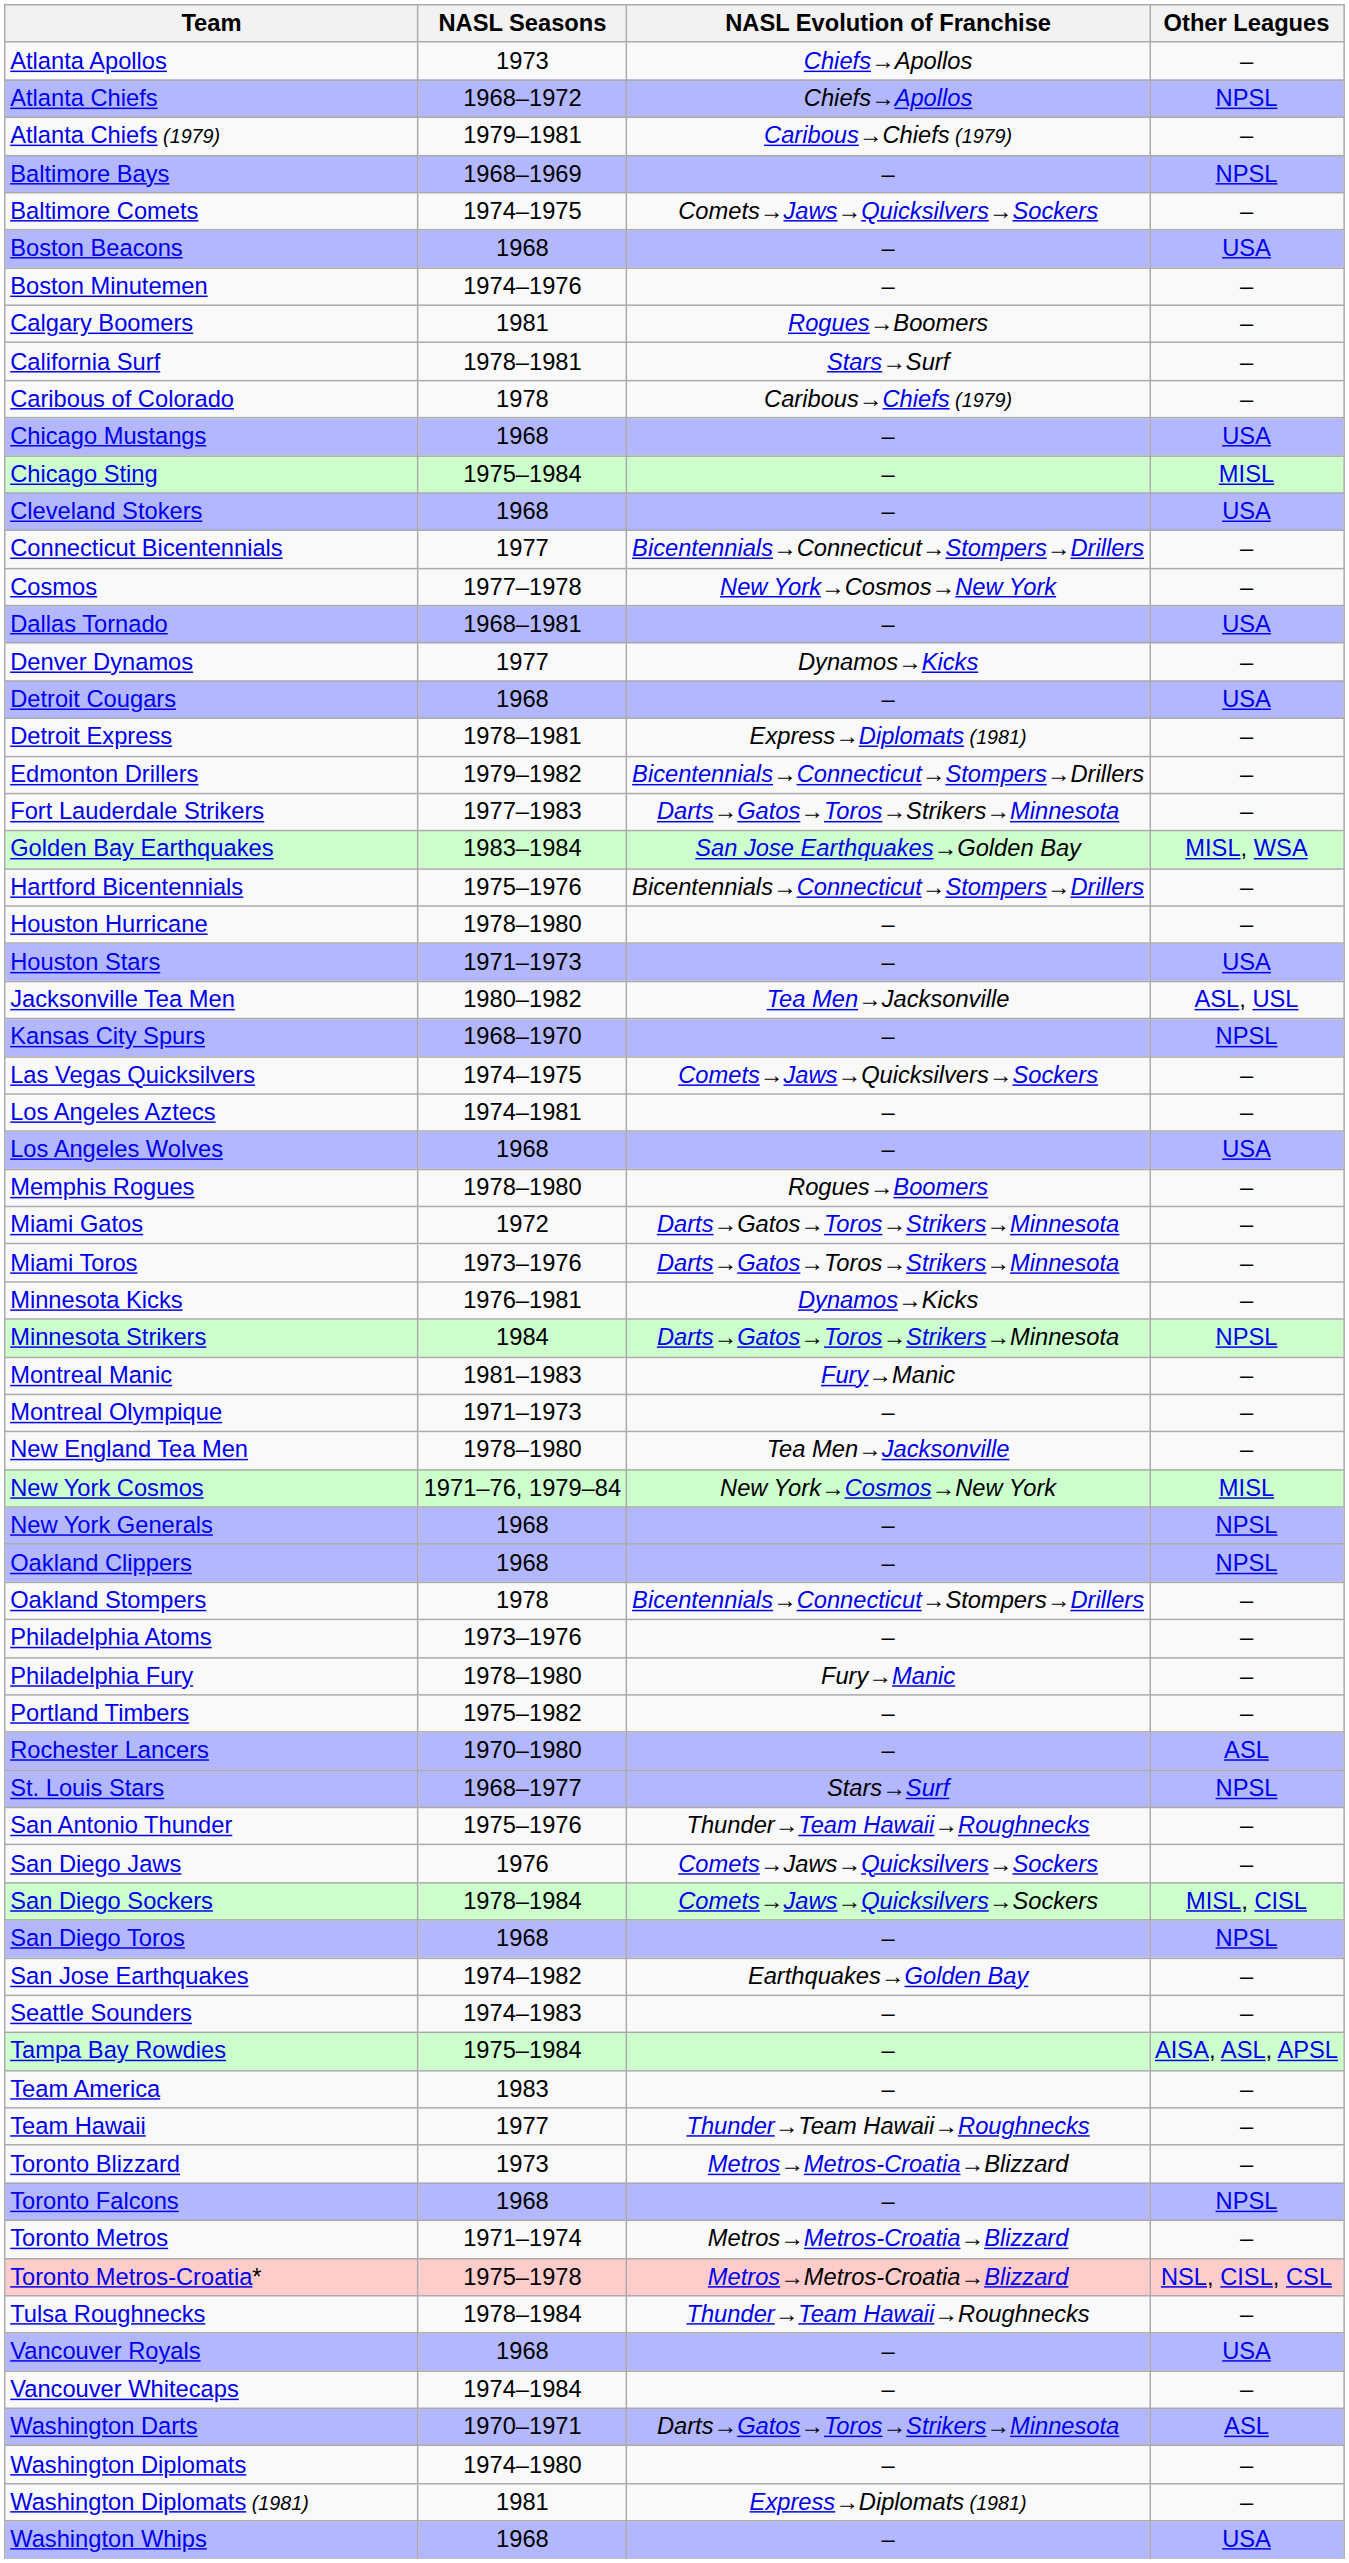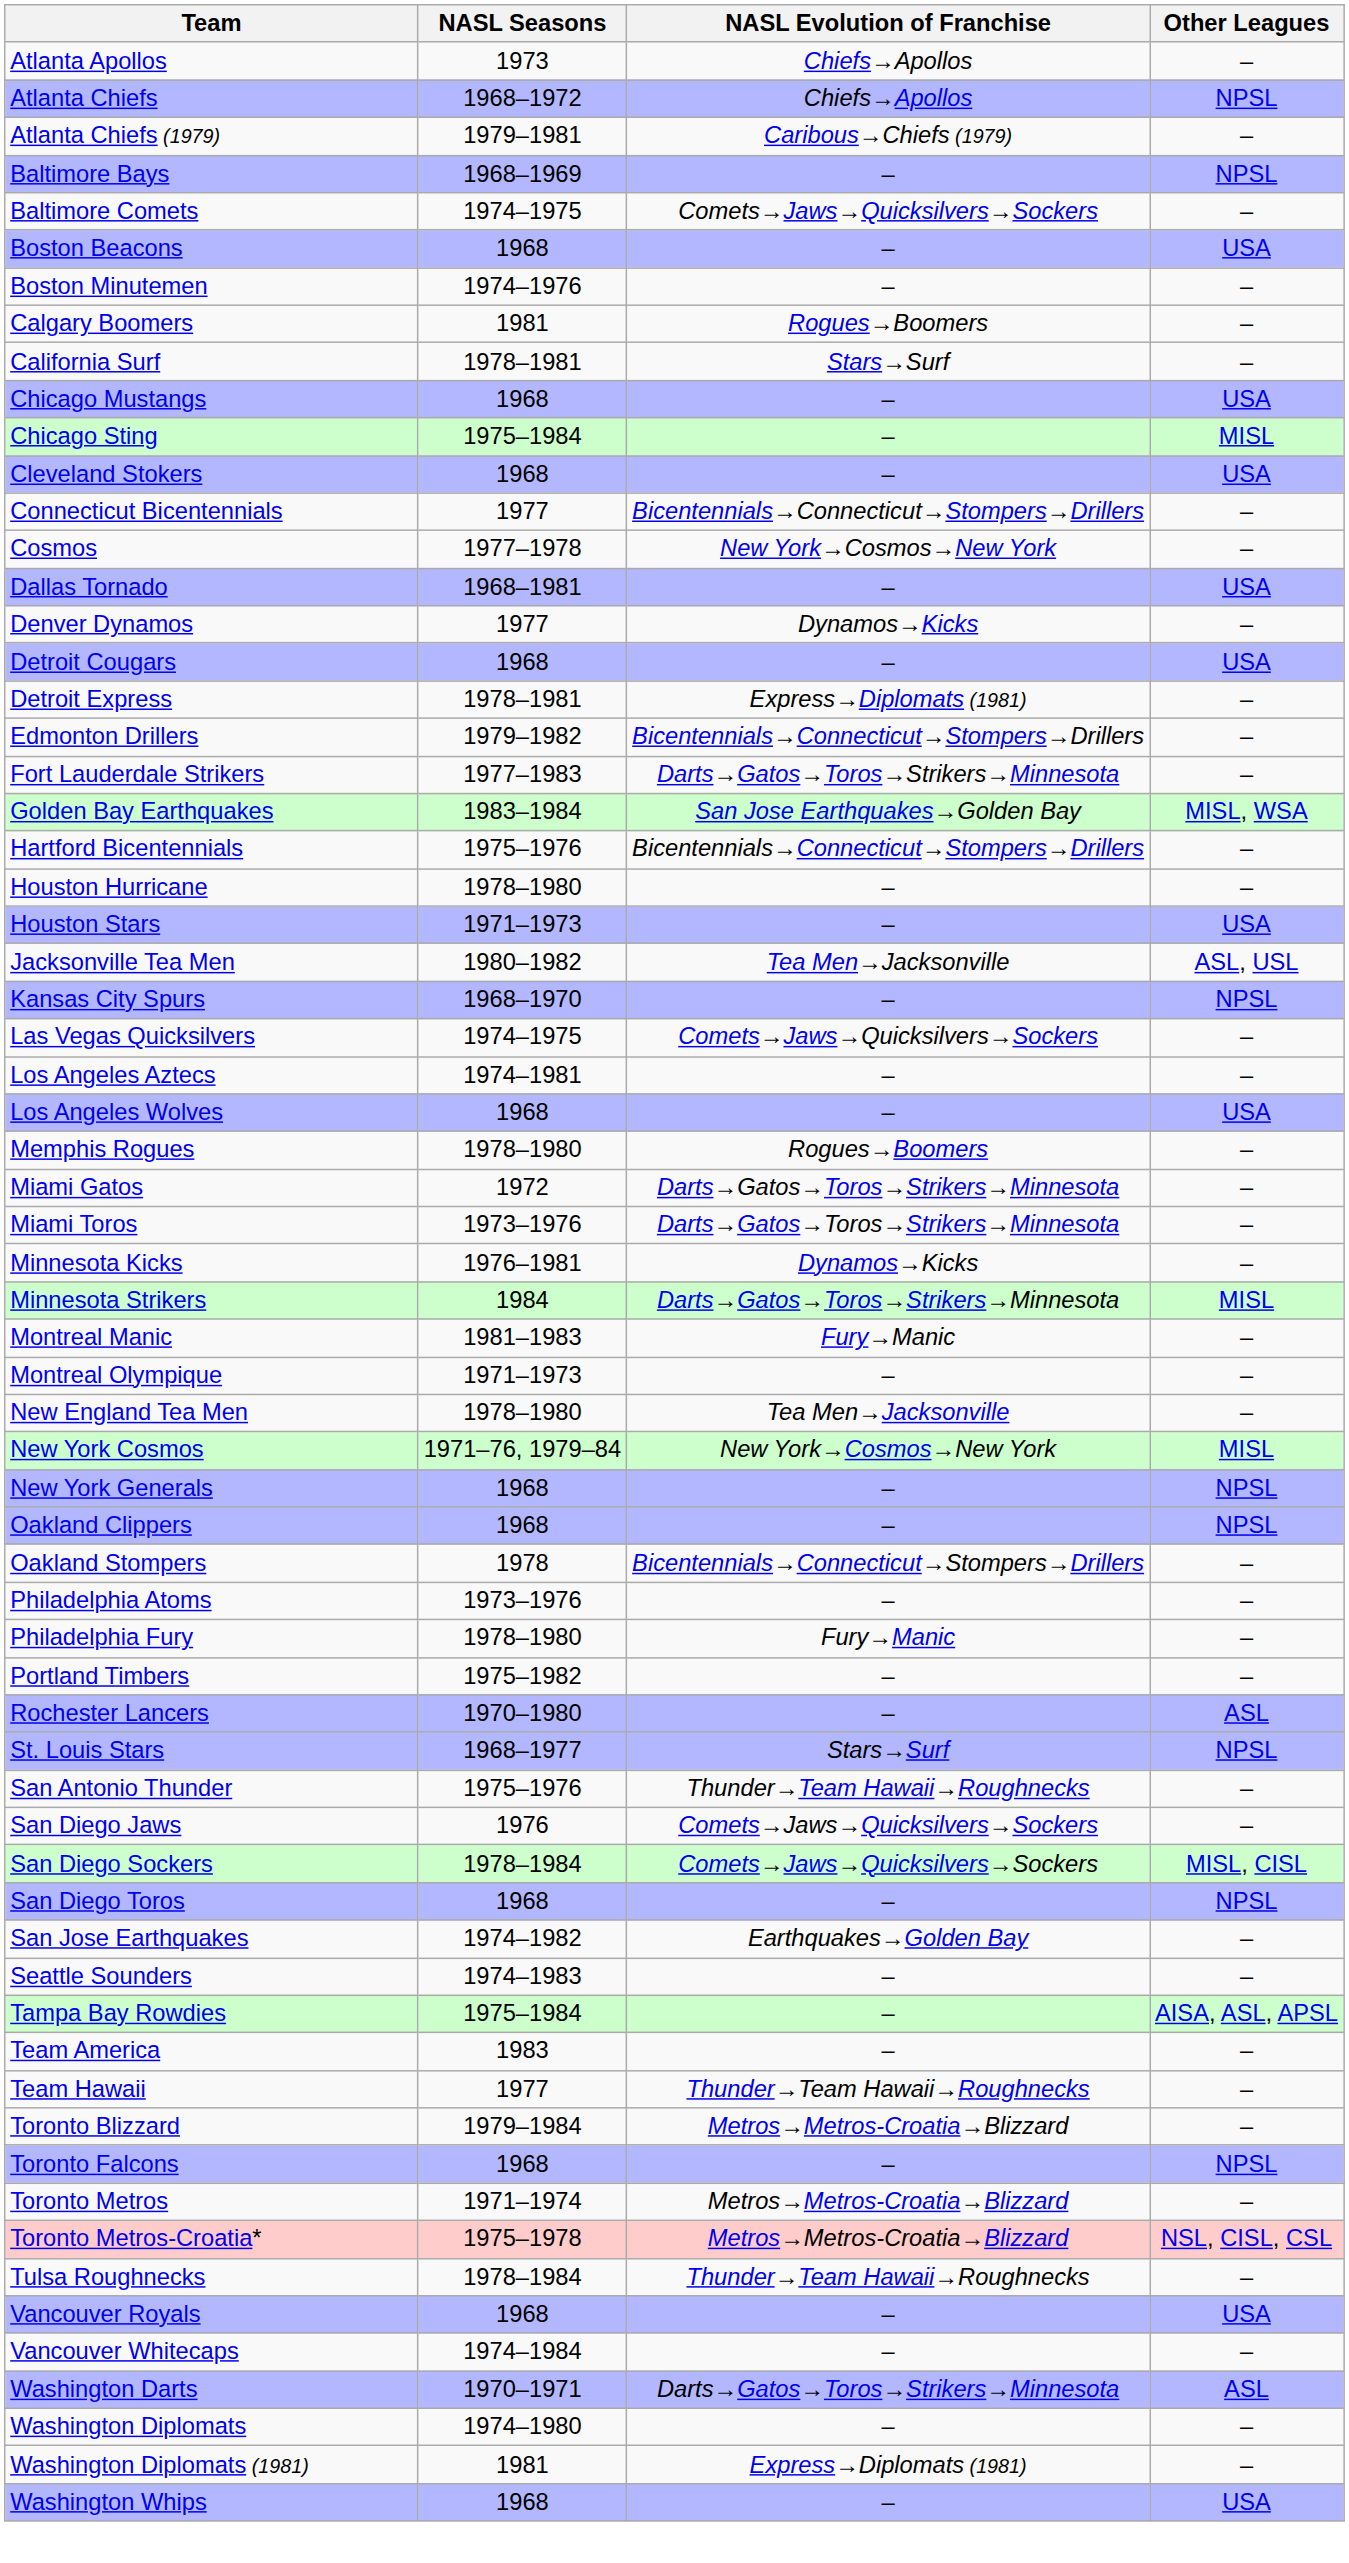- row: Caribous of Colorado | 1978 | Caribous→Chiefs (1979) | –
Minnesota Strikers | Other Leagues: NPSL -> MISL
Toronto Blizzard | NASL Seasons: 1973 -> 1979–1984
